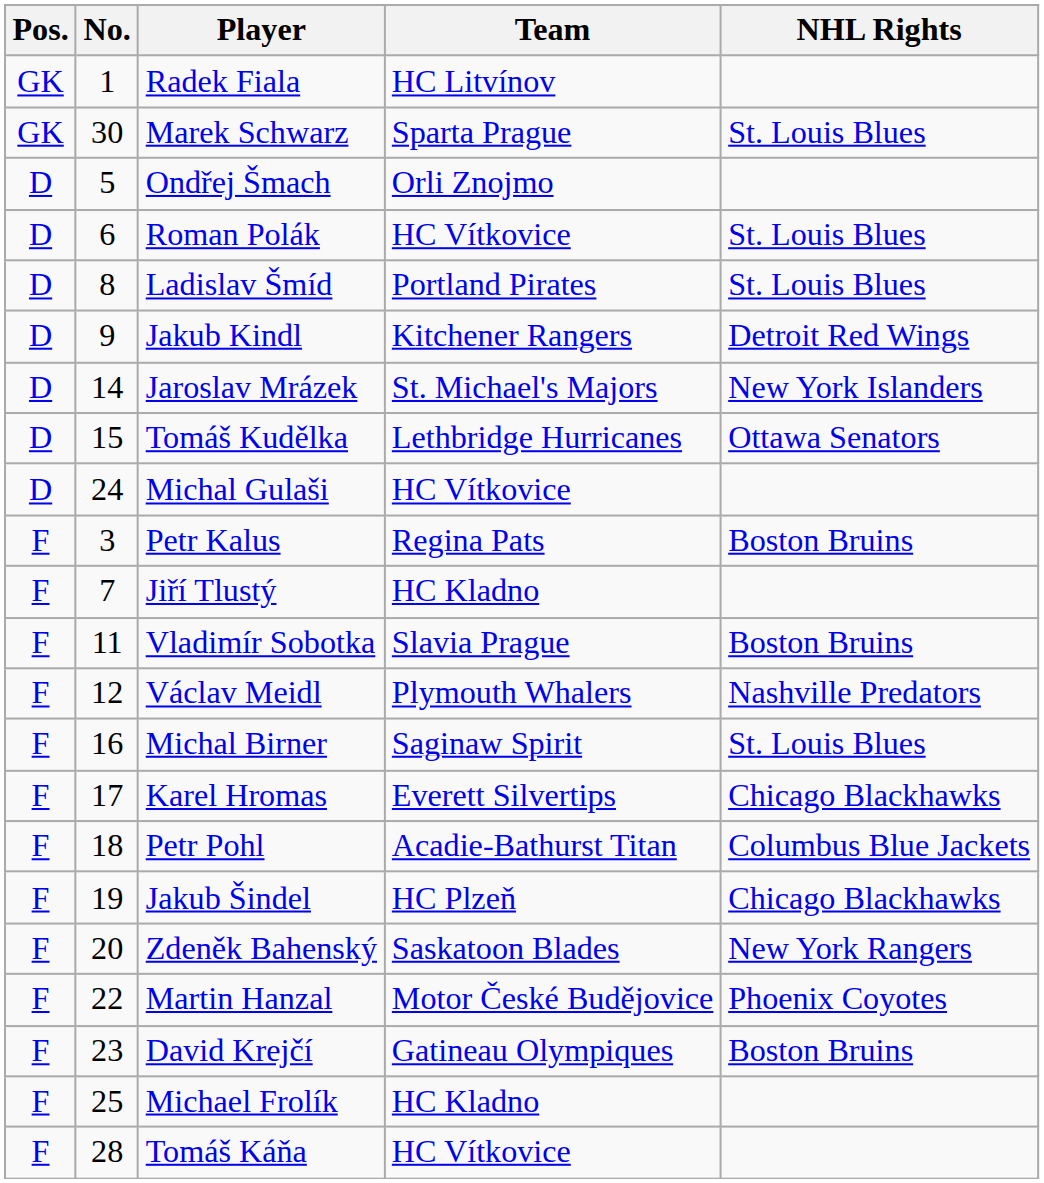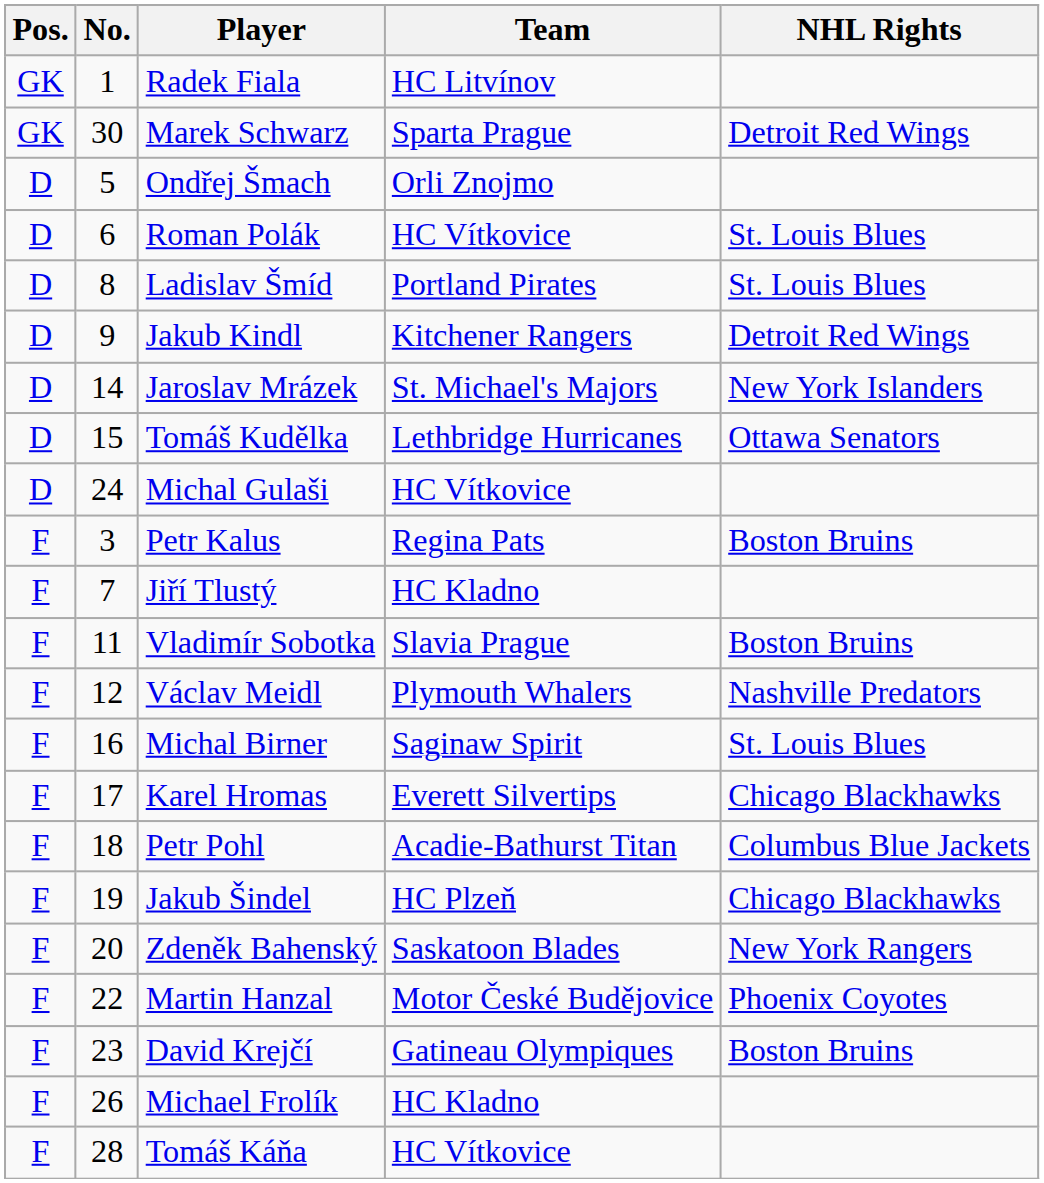Marek Schwarz | NHL Rights: St. Louis Blues -> Detroit Red Wings
Michael Frolík | No.: 25 -> 26
